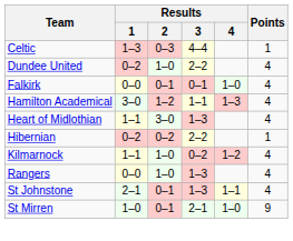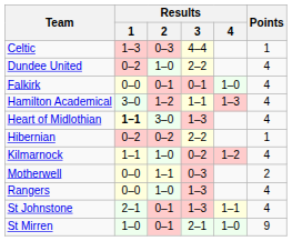Heart of Midlothian | Results / 1: normal -> bold
+ row: Motherwell | 0–0 | 1–1 | 0–3 | 2
